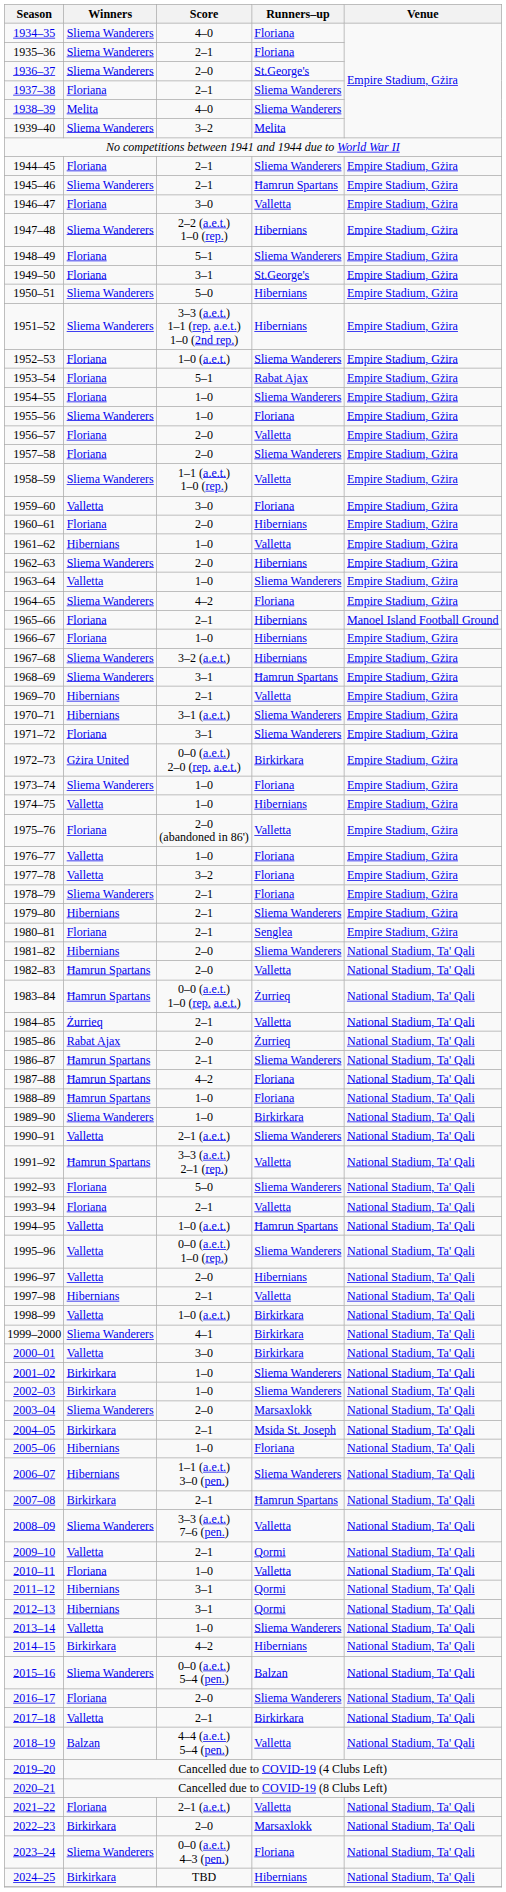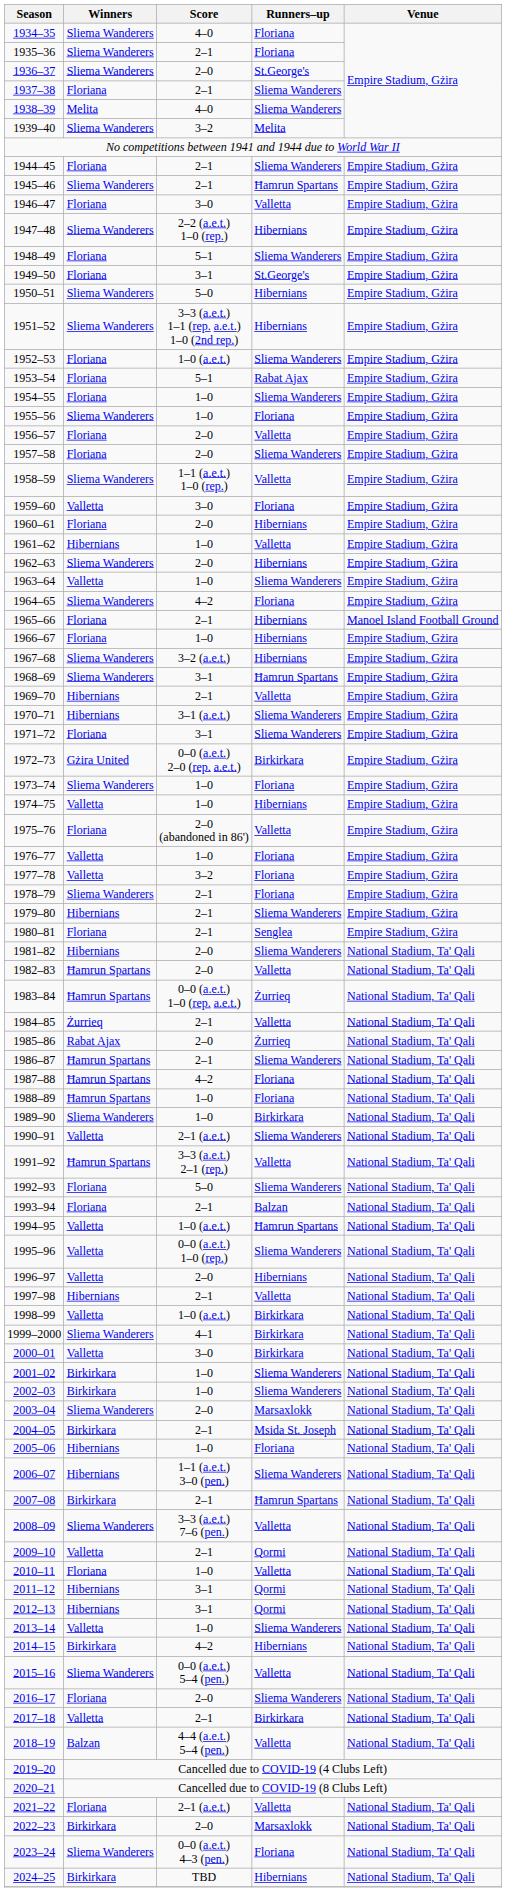1993–94 | Runners–up: Valletta -> Balzan
2015–16 | Runners–up: Balzan -> Valletta
